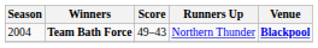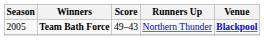Team Bath Force | Season: 2004 -> 2005
